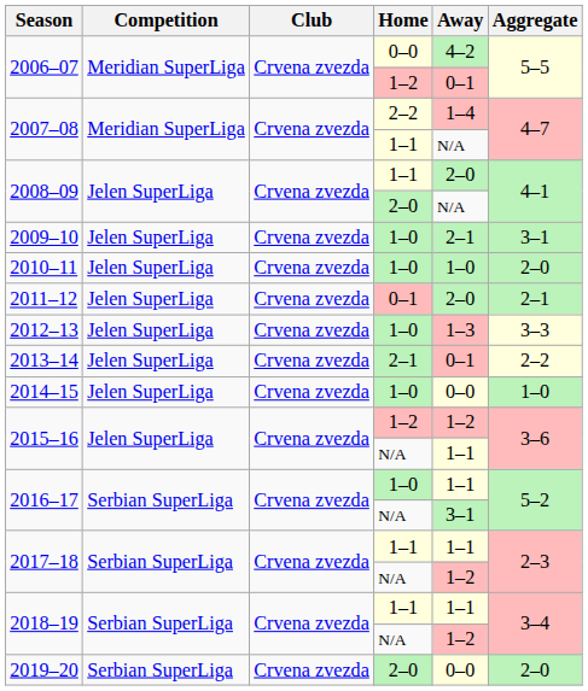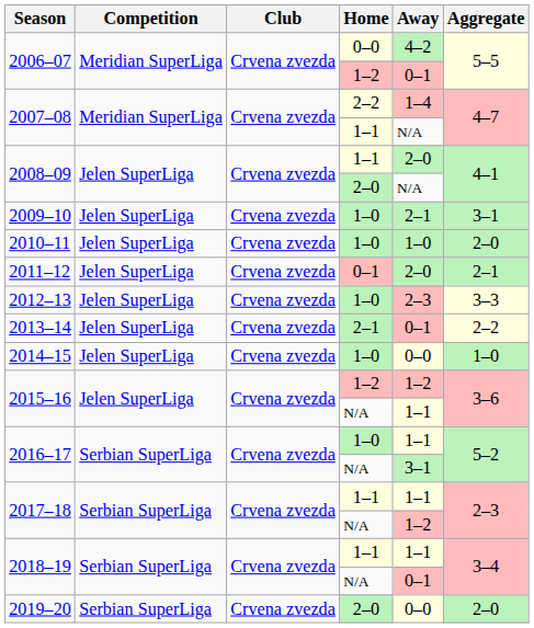2012–13 | Away: 1–3 -> 2–3
2018–19 / N/A | Away: 1–2 -> 0–1
